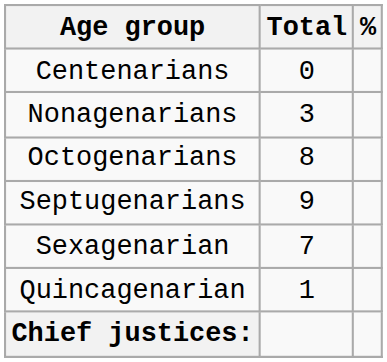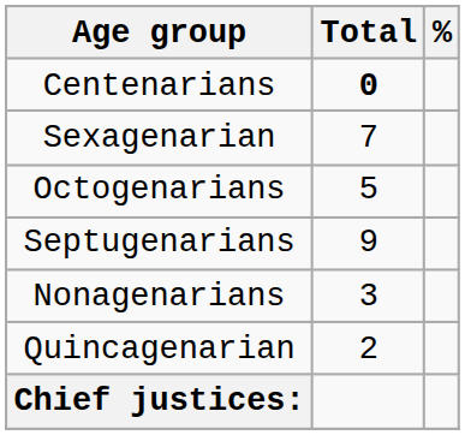Centenarians | Total: normal -> bold
rows swapped: Nonagenarians <-> Sexagenarian
Octogenarians | Total: 8 -> 5
Quincagenarian | Total: 1 -> 2
